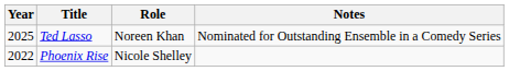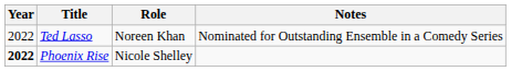Ted Lasso | Year: 2025 -> 2022
Phoenix Rise | Year: normal -> bold
